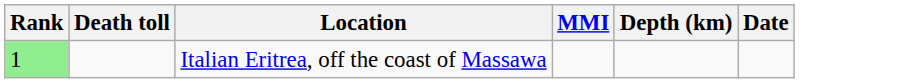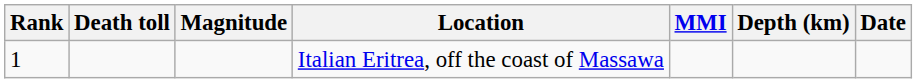+ column: Magnitude
Italian Eritrea, off the coast of Massawa | Rank: lightgreen background -> no background
